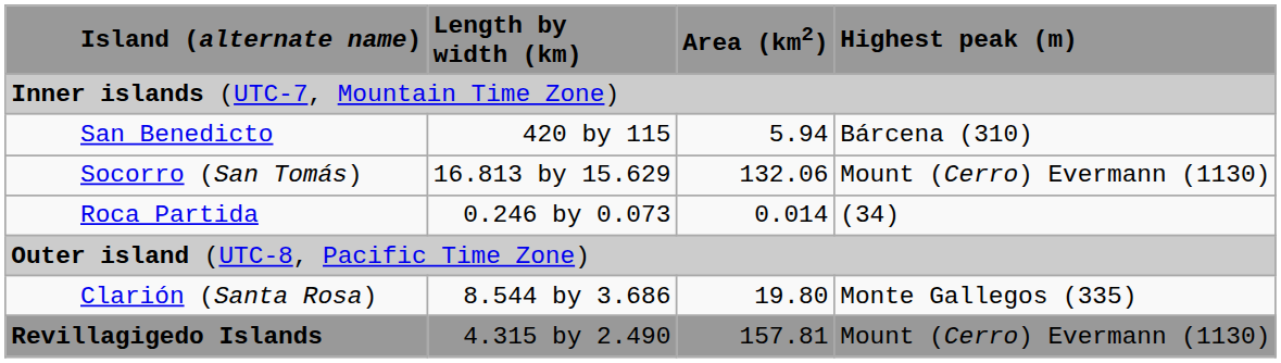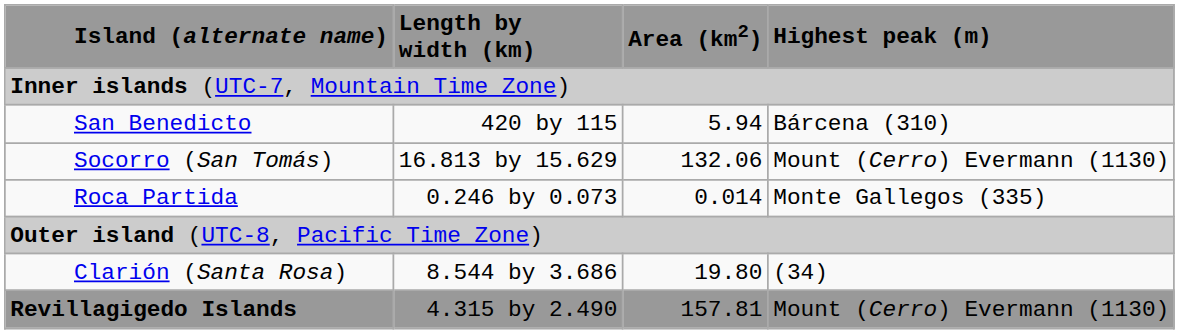Roca Partida | Highest peak (m): (34) -> Monte Gallegos (335)
Clarión (Santa Rosa) | Highest peak (m): Monte Gallegos (335) -> (34)
